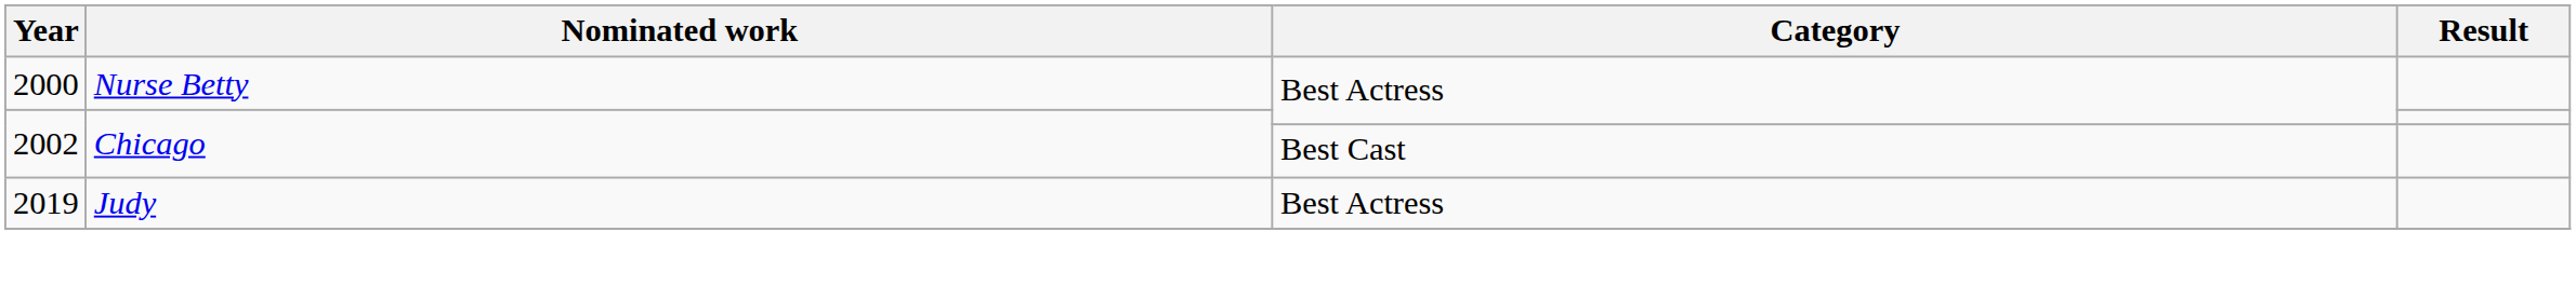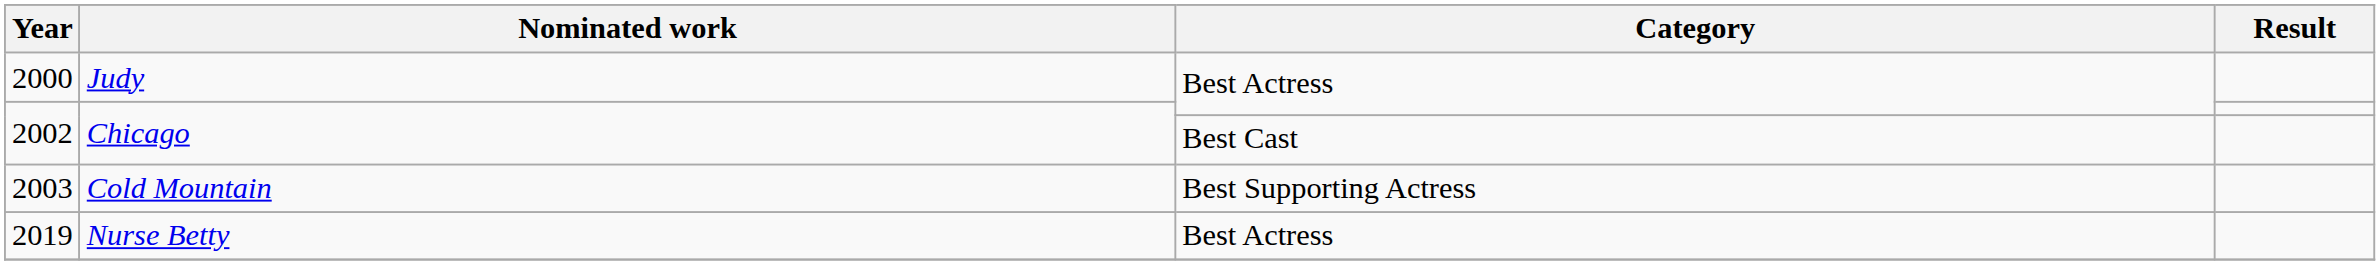2000 | Nominated work: Nurse Betty -> Judy
+ row: 2003 | Cold Mountain | Best Supporting Actress
2019 | Nominated work: Judy -> Nurse Betty
